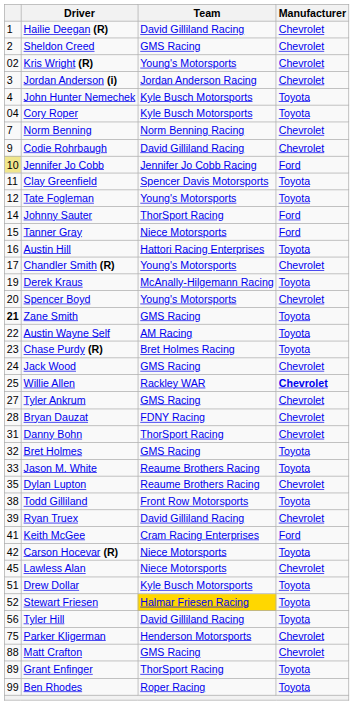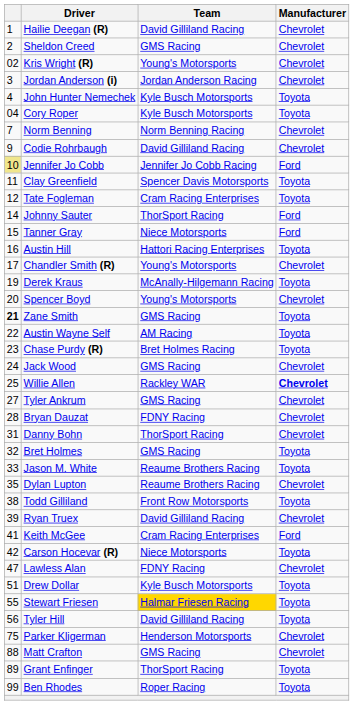Tate Fogleman | Team: Young's Motorsports -> Cram Racing Enterprises
Lawless Alan | column 1: 45 -> 47
Lawless Alan | Team: Niece Motorsports -> FDNY Racing
Stewart Friesen | column 1: 52 -> 55
